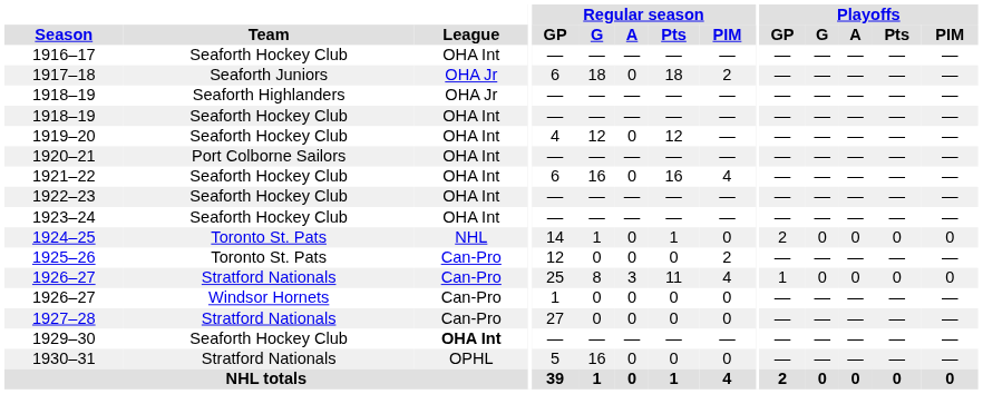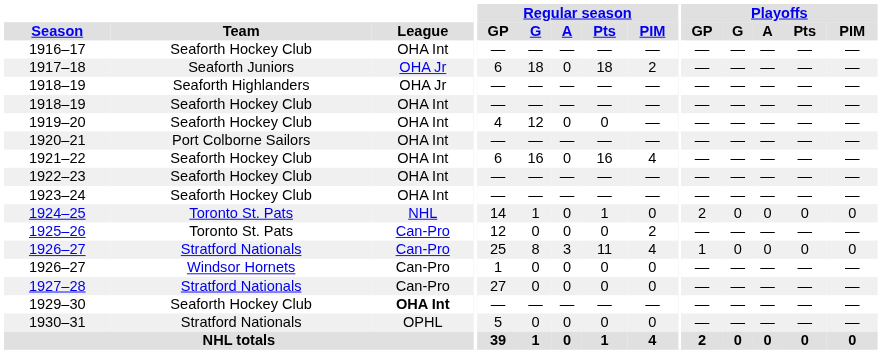1919–20 | Regular season / Pts: 12 -> 0
1930–31 | Regular season / G: 16 -> 0
